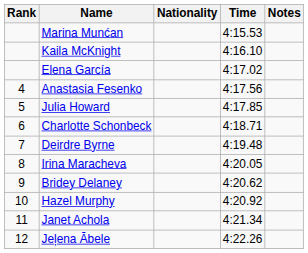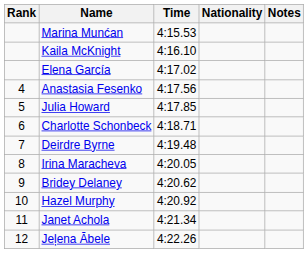columns swapped: Nationality <-> Time
